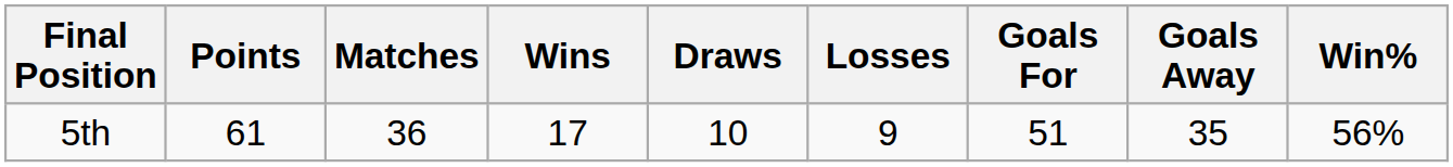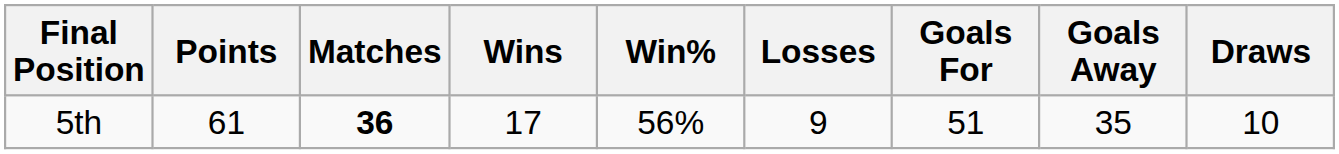columns swapped: Draws <-> Win%
5th | Matches: normal -> bold
